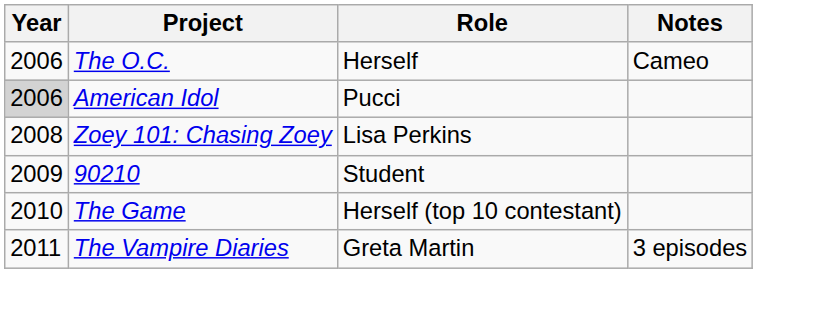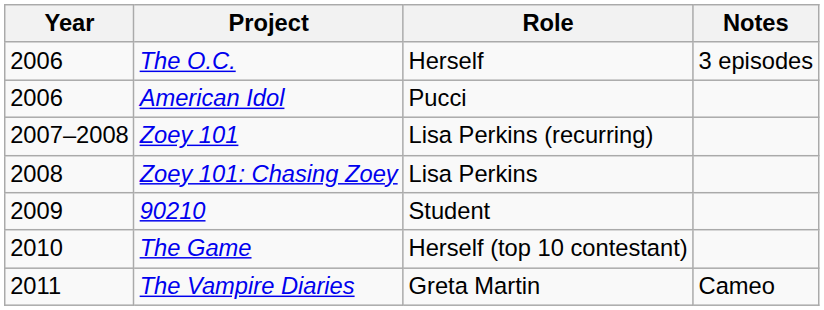The O.C. | Notes: Cameo -> 3 episodes
American Idol | Year: lightgrey background -> no background
+ row: 2007–2008 | Zoey 101 | Lisa Perkins (recurring)
The Vampire Diaries | Notes: 3 episodes -> Cameo
